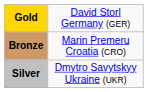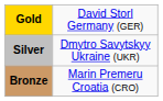rows swapped: Silver <-> Bronze
